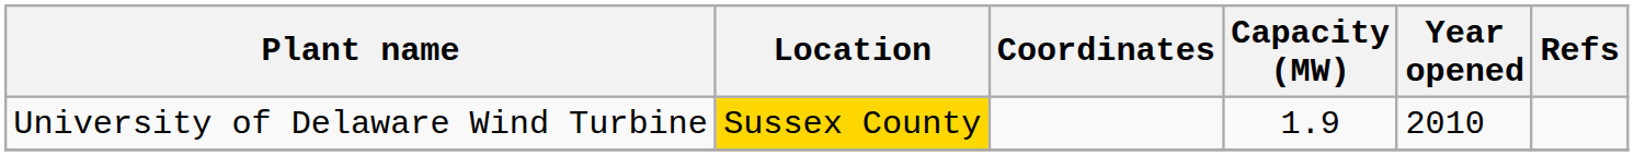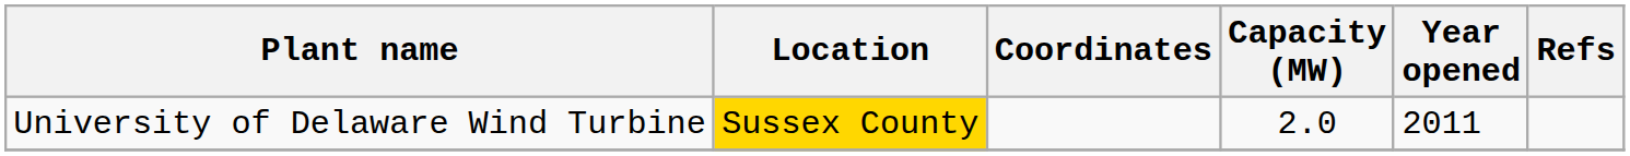University of Delaware Wind Turbine | Capacity (MW): 1.9 -> 2.0
University of Delaware Wind Turbine | Year opened: 2010 -> 2011
